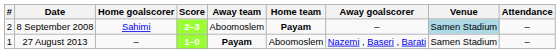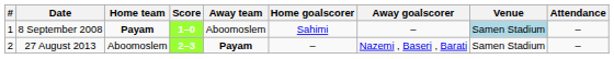columns swapped: Home team <-> Home goalscorer
8 September 2008 | #: 2 -> 1
8 September 2008 | Score: 2–3 -> 1–0
27 August 2013 | #: 1 -> 2
27 August 2013 | Score: 1–0 -> 2–3
